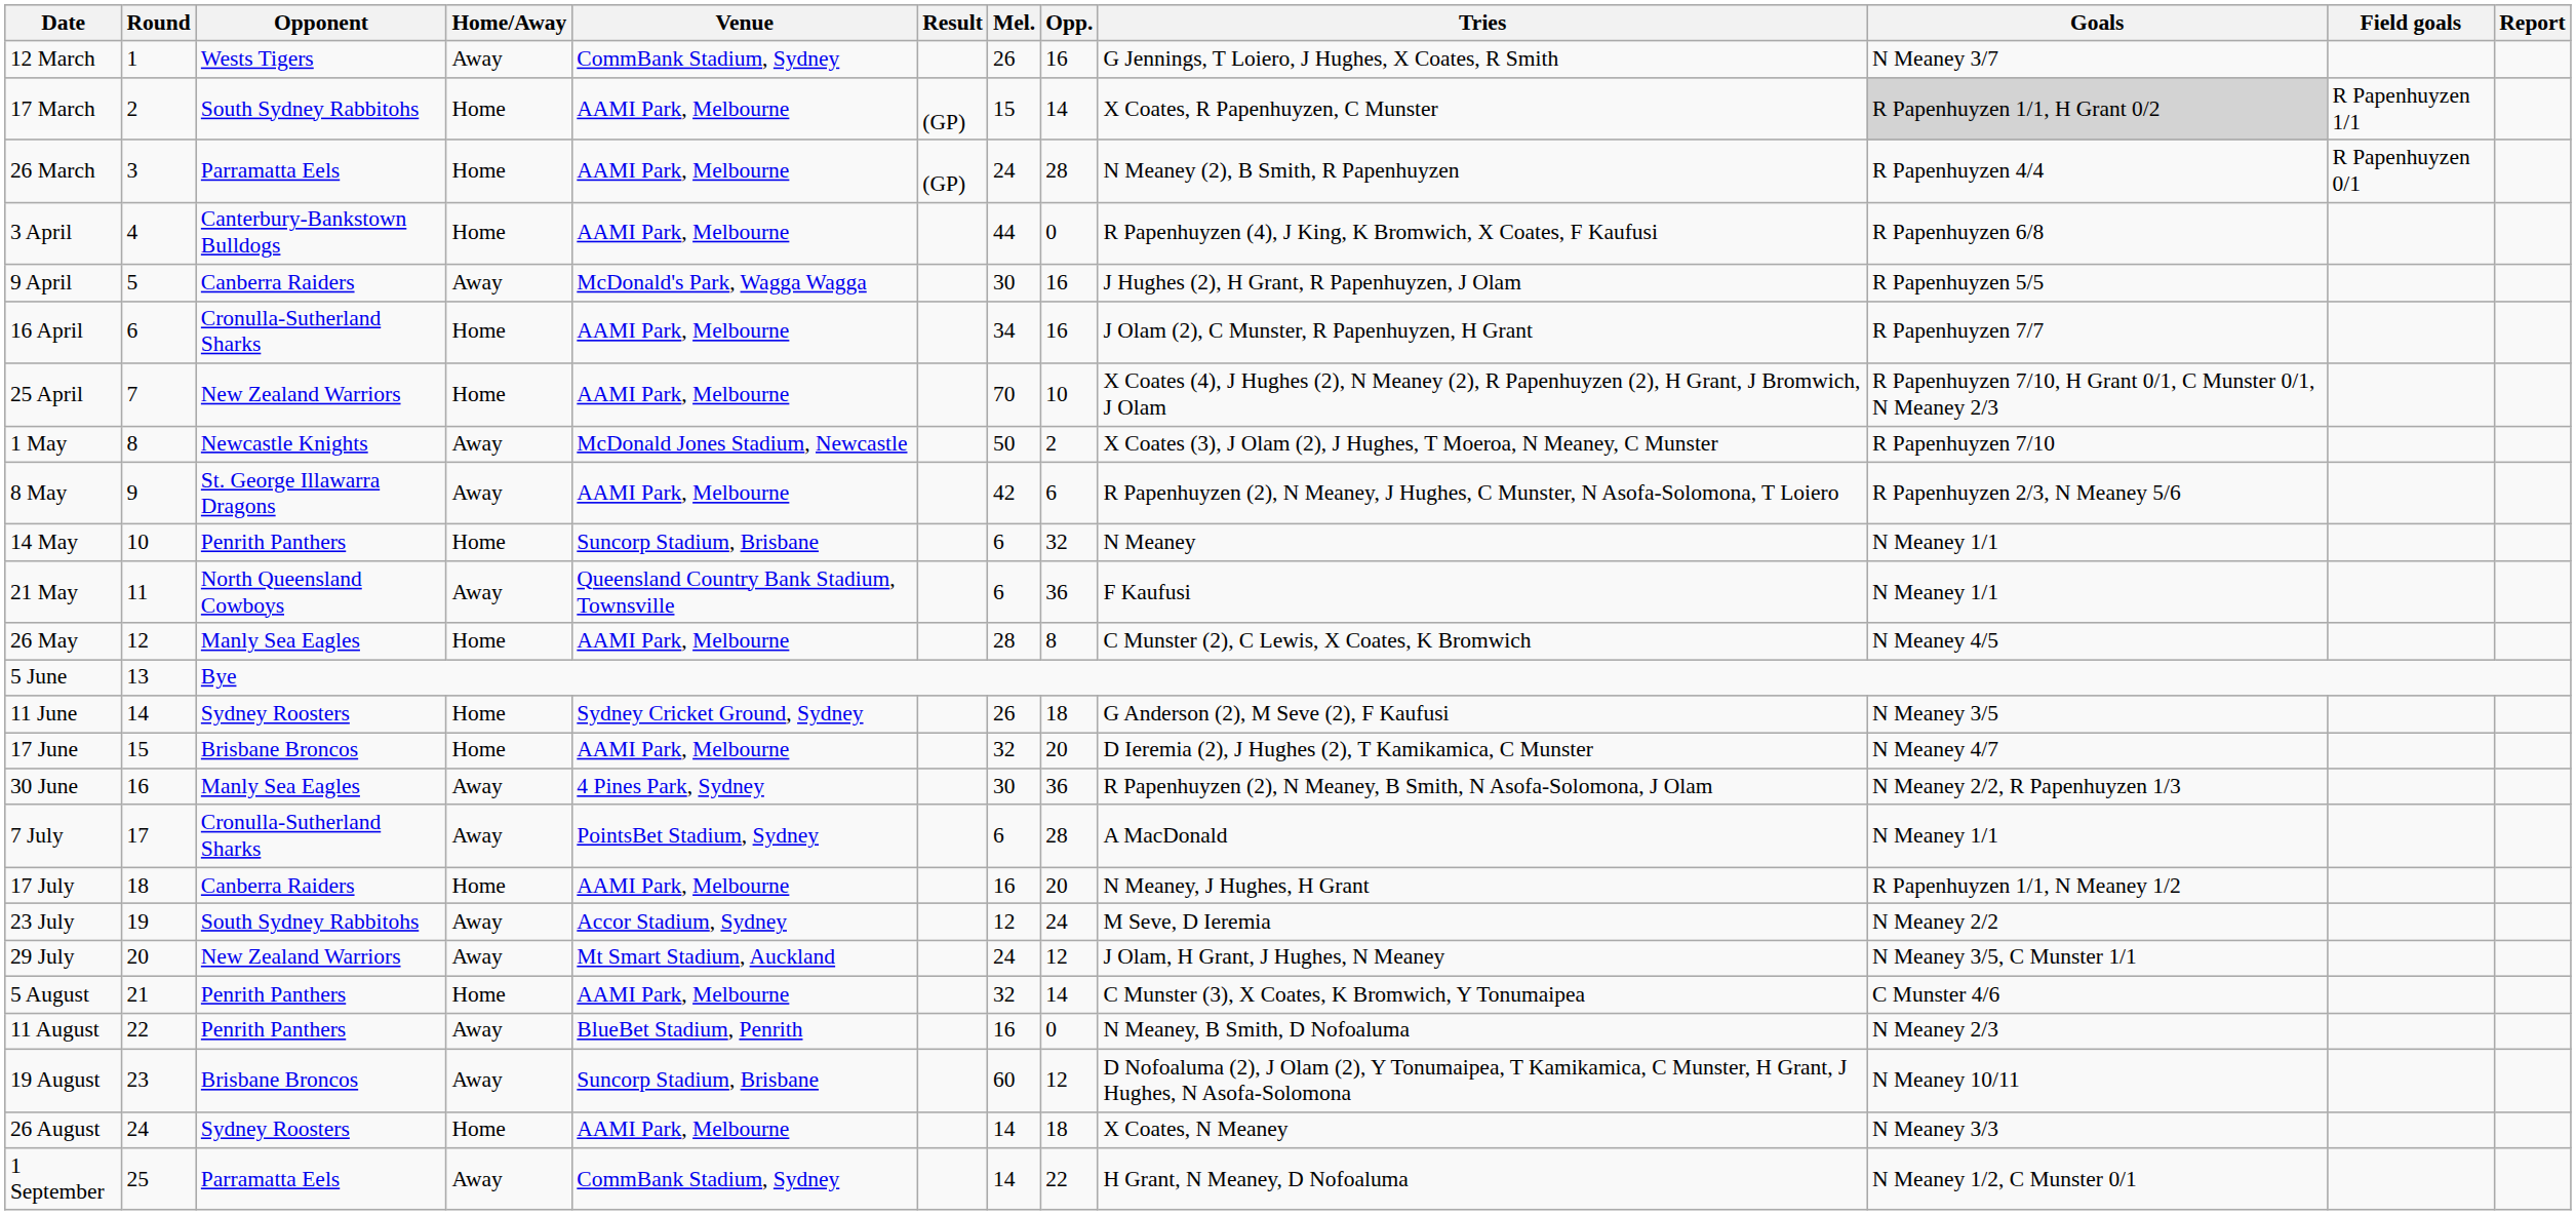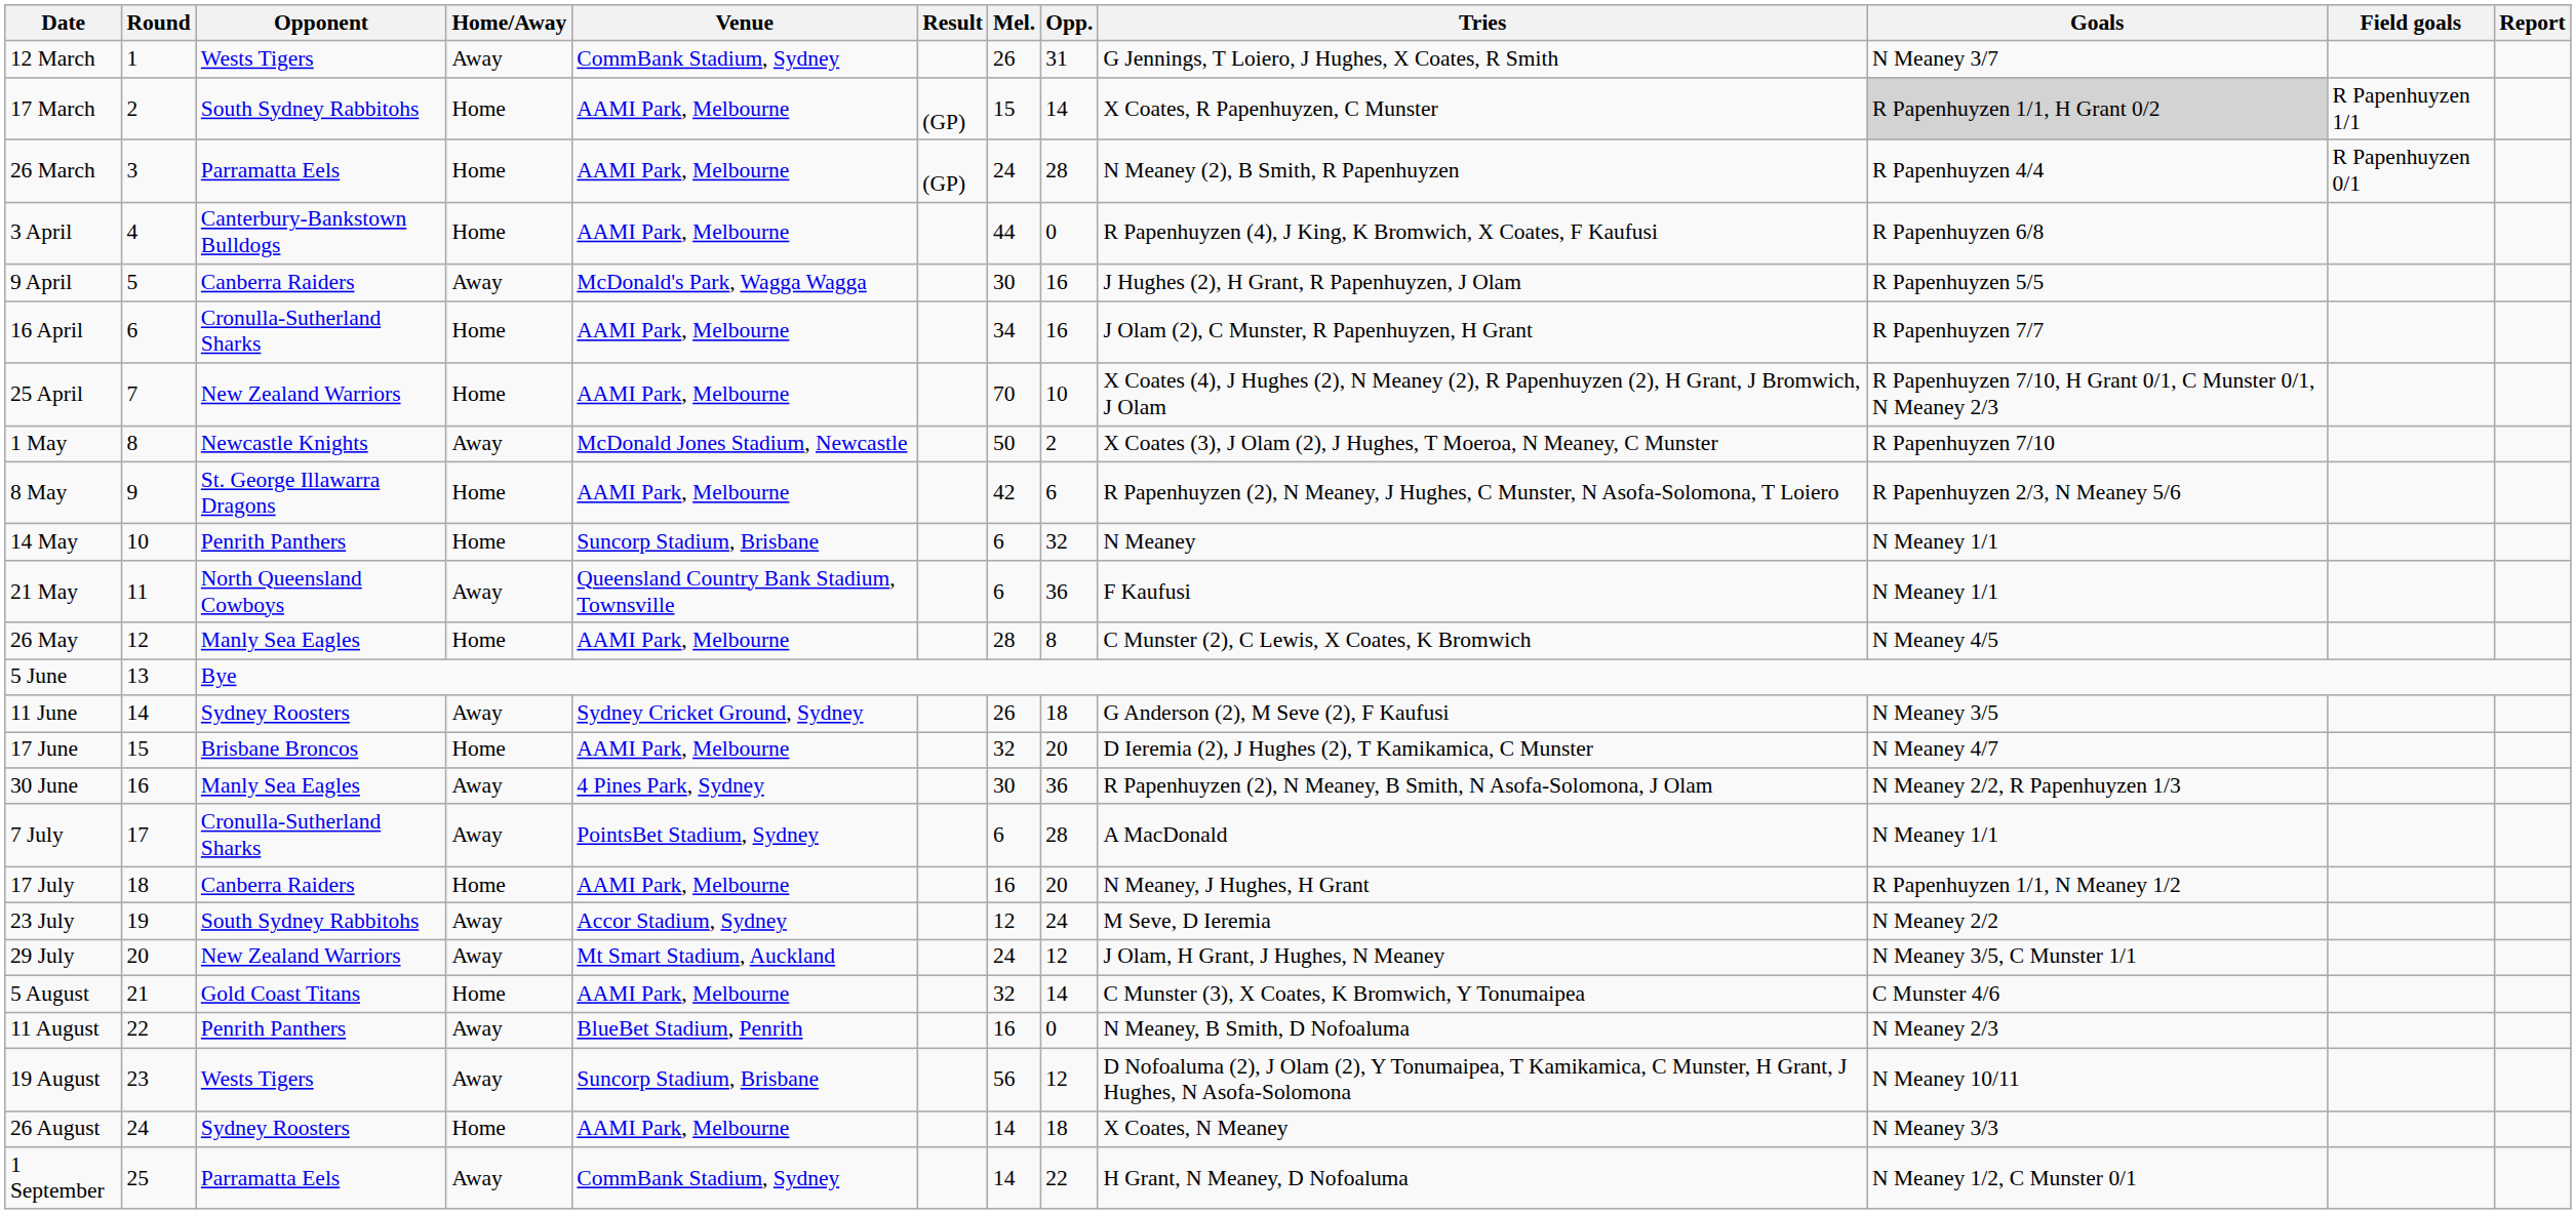12 March | Opp.: 16 -> 31
8 May | Home/Away: Away -> Home
11 June | Home/Away: Home -> Away
5 August | Opponent: Penrith Panthers -> Gold Coast Titans
19 August | Opponent: Brisbane Broncos -> Wests Tigers
19 August | Mel.: 60 -> 56
